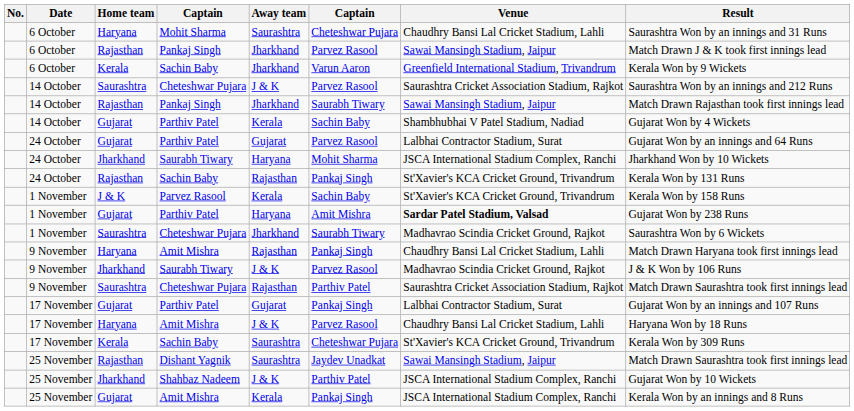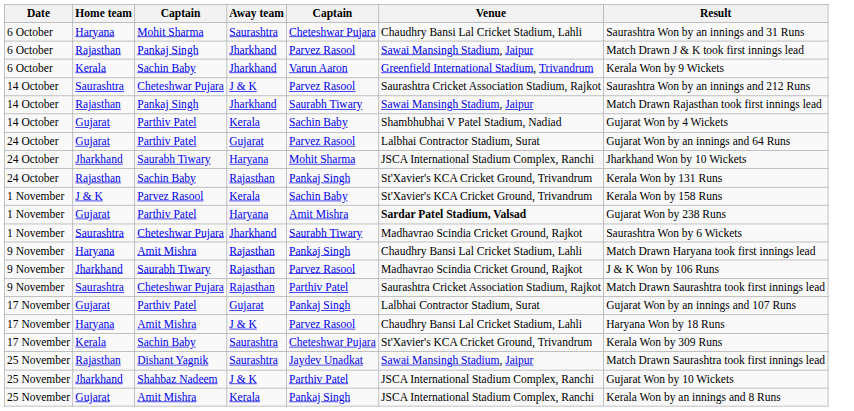- column: No.
9 November / Saurabh Tiwary | Away team: J & K -> Rajasthan
